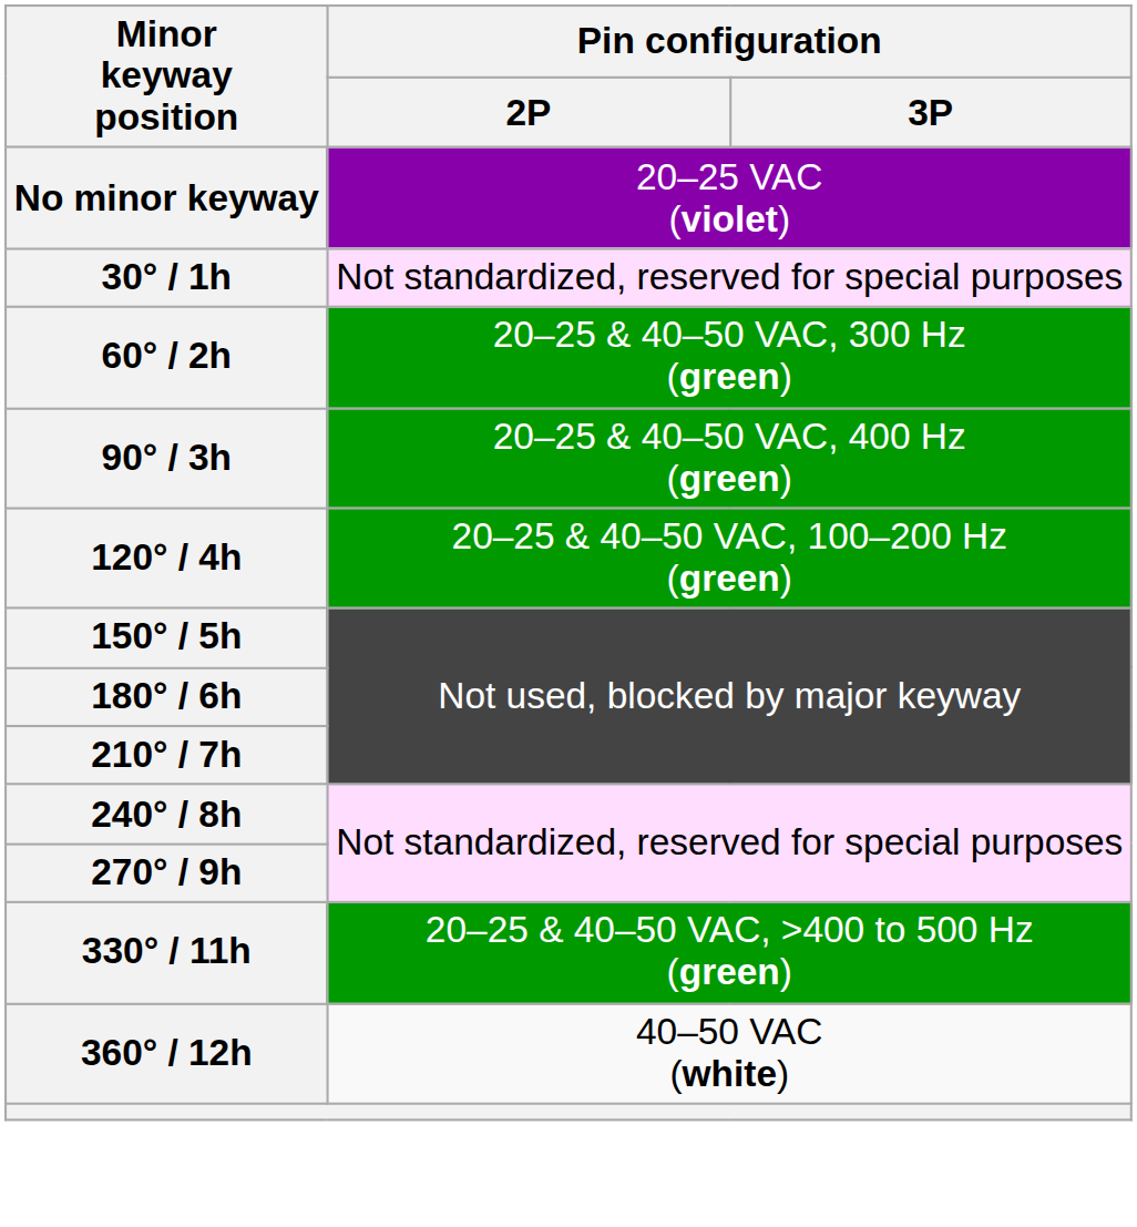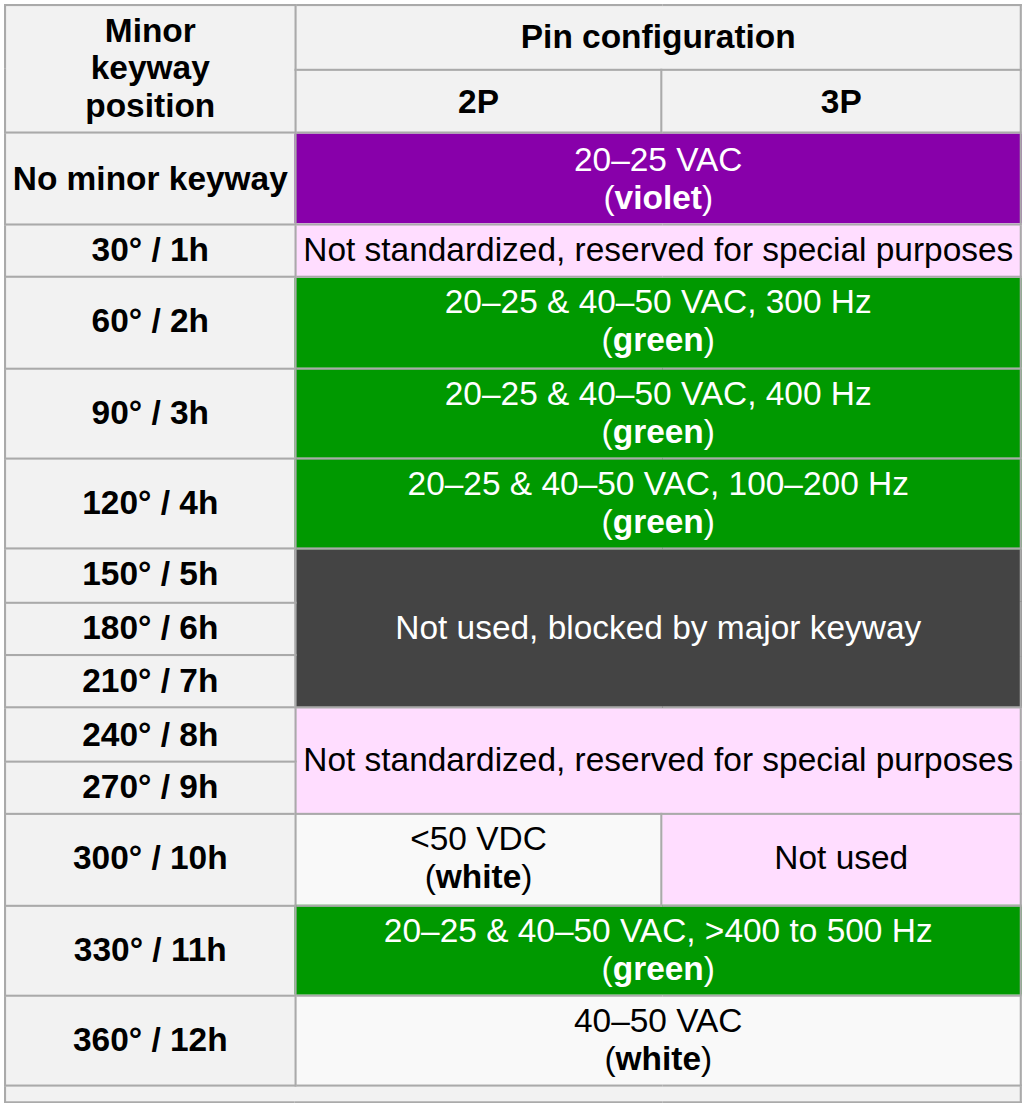+ row: 300° / 10h | <50 VDC (white) | Not used
